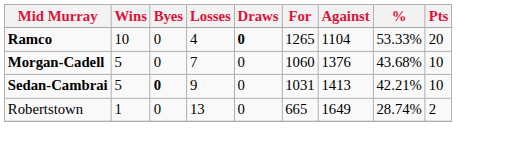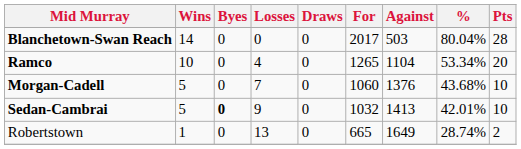+ row: Blanchetown-Swan Reach | 14 | 0 | 0 | 0 | 2017 | 503 | 80.04% | 28
Ramco | Draws: bold -> normal
Ramco | %: 53.33% -> 53.34%
Sedan-Cambrai | For: 1031 -> 1032
Sedan-Cambrai | %: 42.21% -> 42.01%
